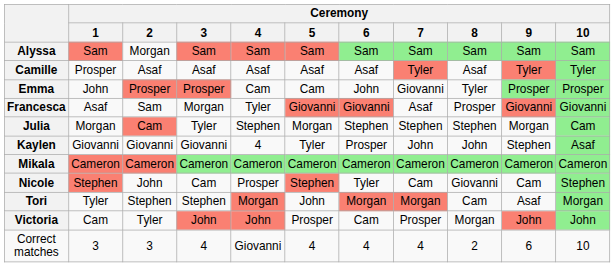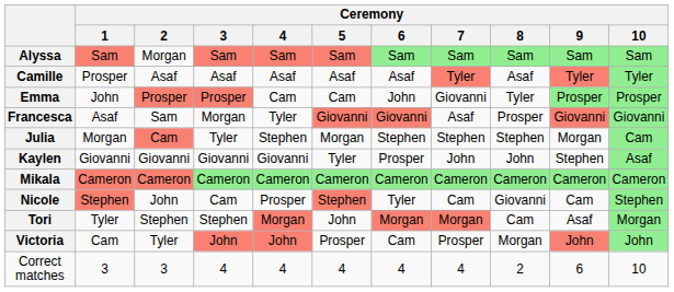Kaylen | Ceremony / 4: 4 -> Giovanni
Correct matches | Ceremony / 4: Giovanni -> 4
